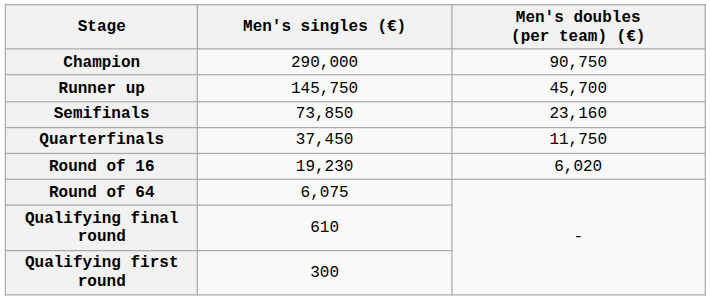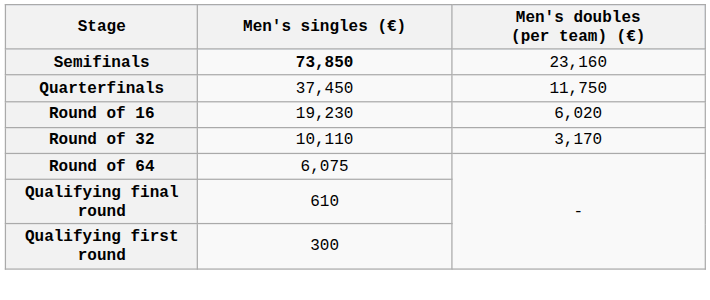- row: Champion | 290,000 | 90,750
- row: Runner up | 145,750 | 45,700
Semifinals | Men's singles (€): normal -> bold
+ row: Round of 32 | 10,110 | 3,170
